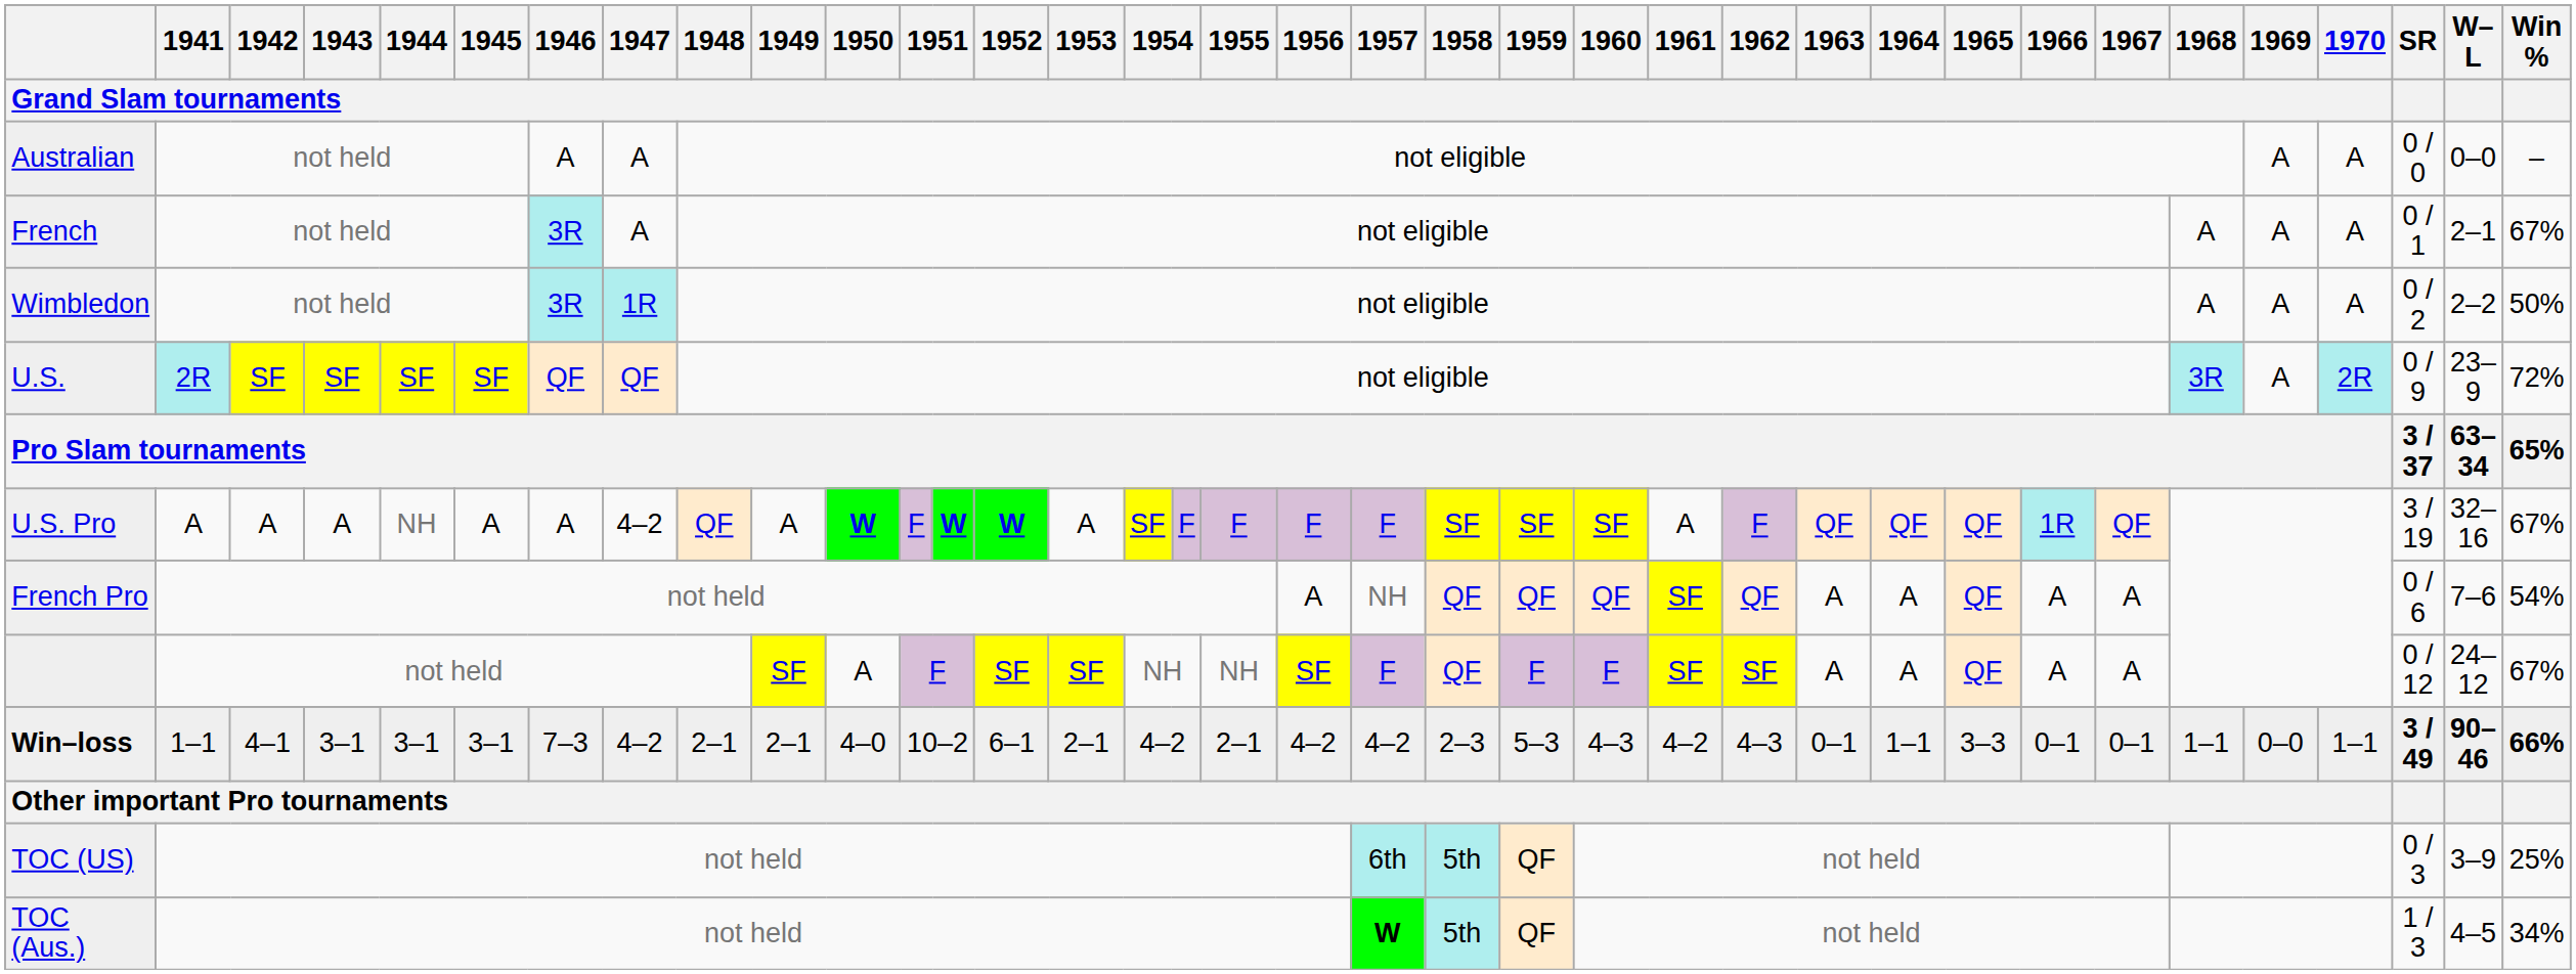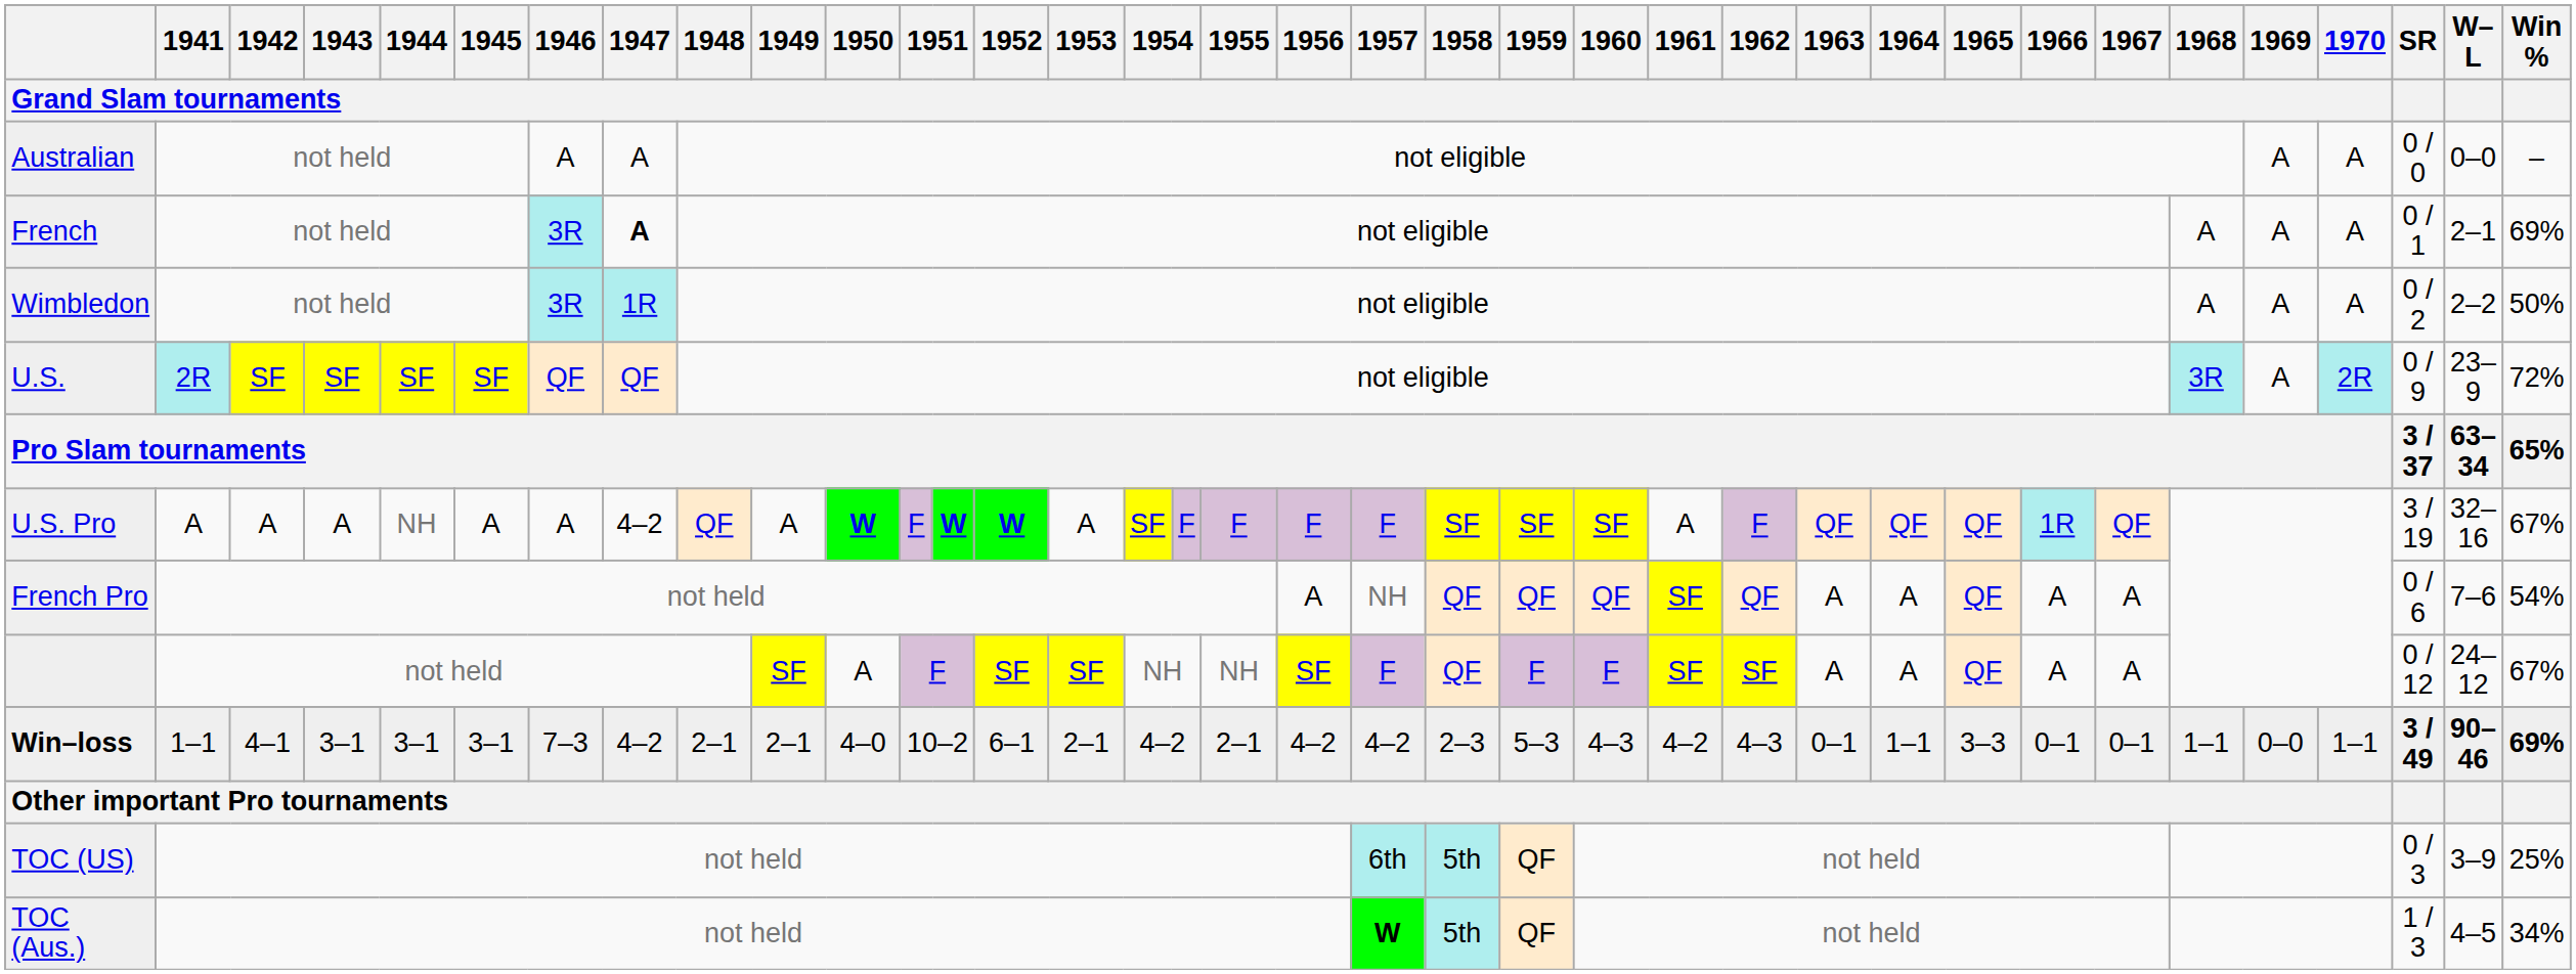French | 1947 / Grand Slam tournaments: normal -> bold
French | Win %: 67% -> 69%
Win–loss | Win %: 66% -> 69%
